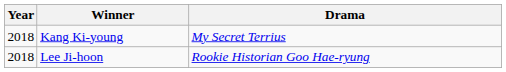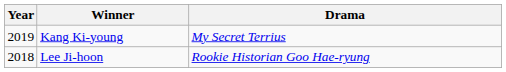Kang Ki-young | Year: 2018 -> 2019
